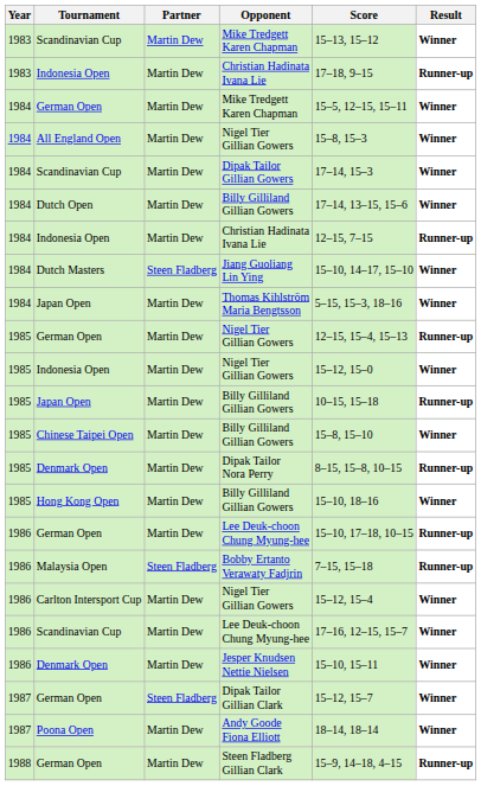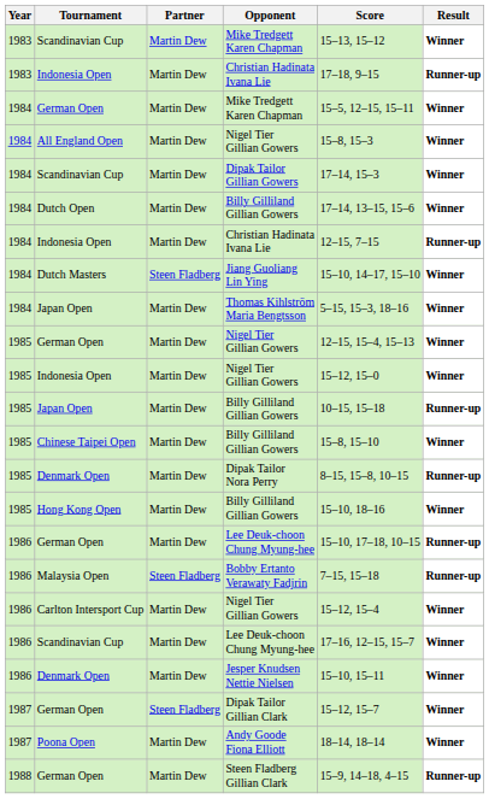German Open / Nigel Tier Gillian Gowers | Result: Runner-up -> Winner
